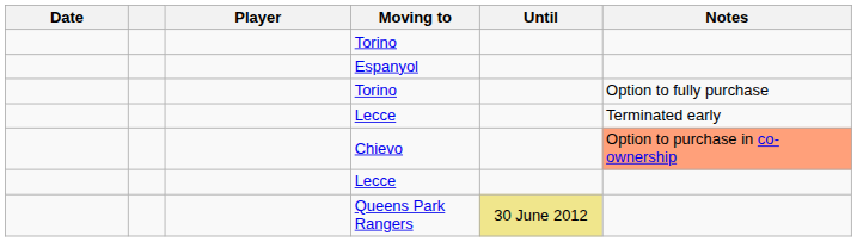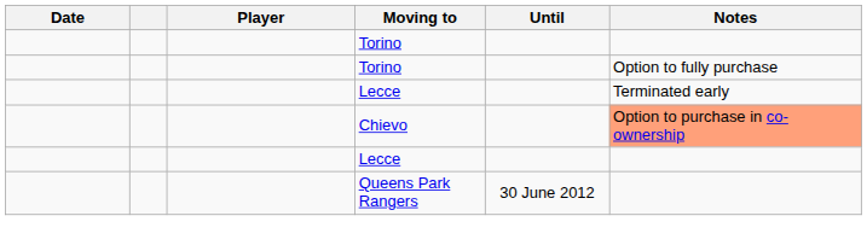- row: Espanyol
Queens Park Rangers | Until: khaki background -> no background
